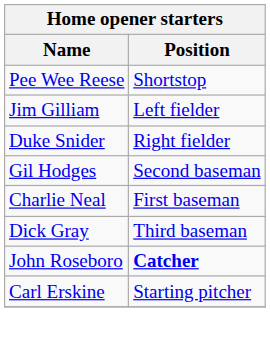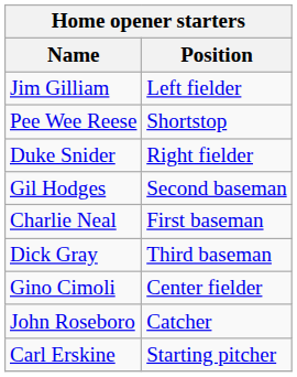rows swapped: Jim Gilliam <-> Pee Wee Reese
+ row: Gino Cimoli | Center fielder
John Roseboro | Position: bold -> normal
